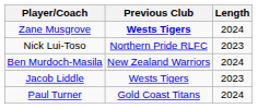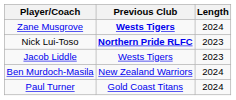Nick Lui-Toso | Previous Club: normal -> bold
rows swapped: Jacob Liddle <-> Ben Murdoch-Masila
